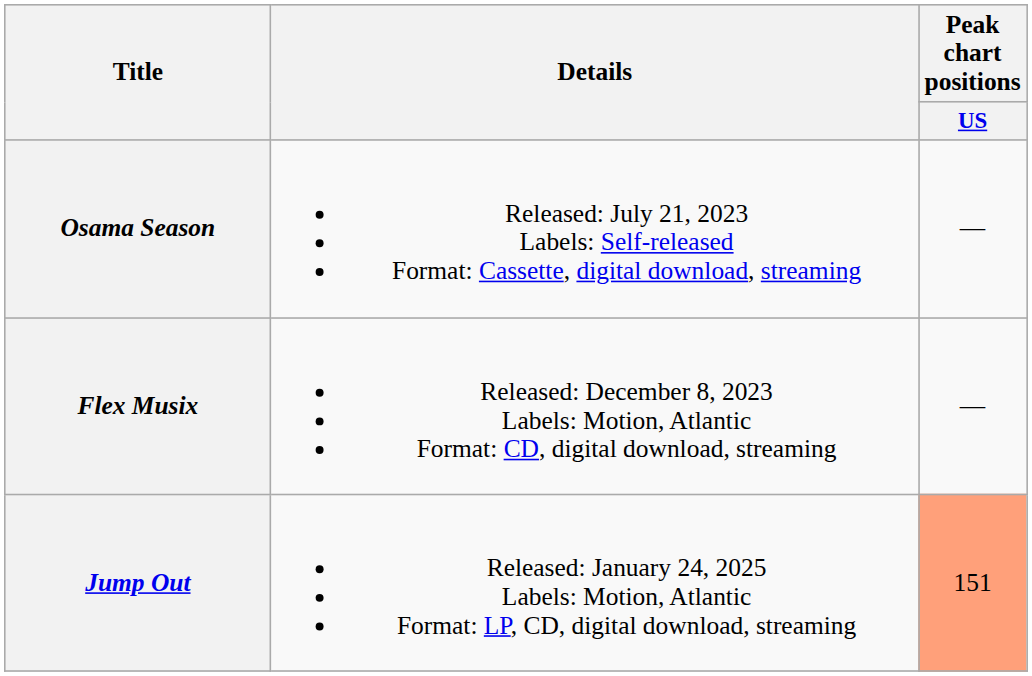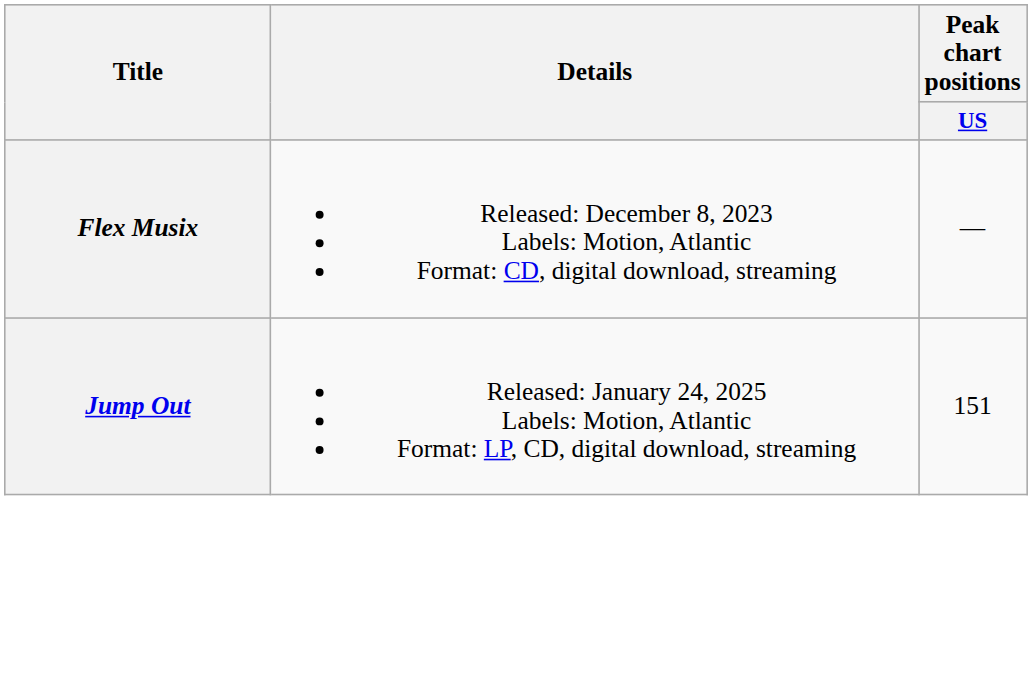- row: Osama Season | Released: July 21, 2023 Labels: Self-released Format: Cassette, digital download, streaming | —
Jump Out | Peak chart positions / US: lightsalmon background -> no background
